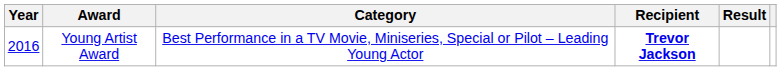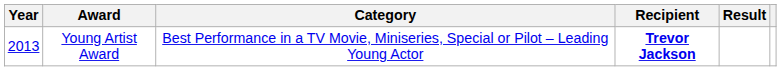Young Artist Award | Year: 2016 -> 2013
